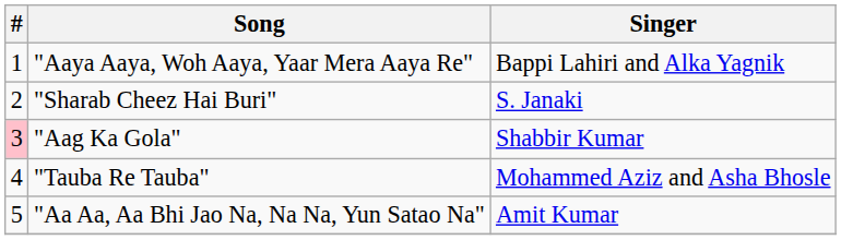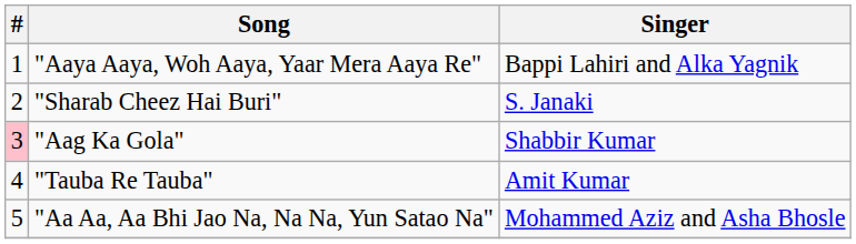"Tauba Re Tauba" | Singer: Mohammed Aziz and Asha Bhosle -> Amit Kumar
"Aa Aa, Aa Bhi Jao Na, Na Na, Yun Satao Na" | Singer: Amit Kumar -> Mohammed Aziz and Asha Bhosle
